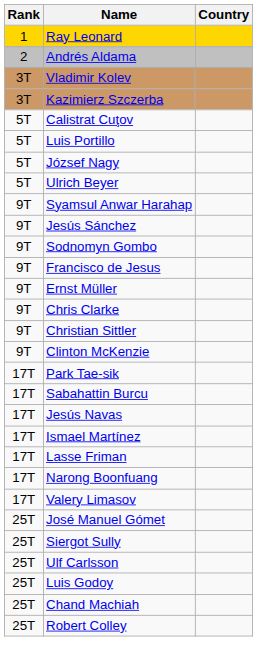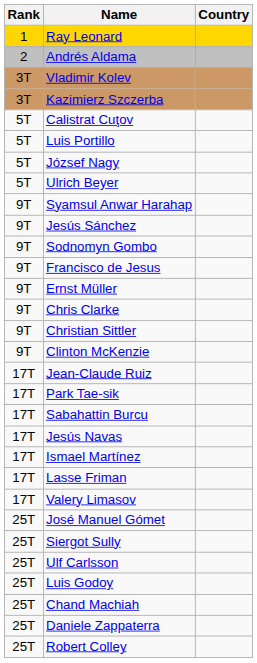+ row: 17T | Jean-Claude Ruiz
- row: 17T | Narong Boonfuang
+ row: 25T | Daniele Zappaterra
